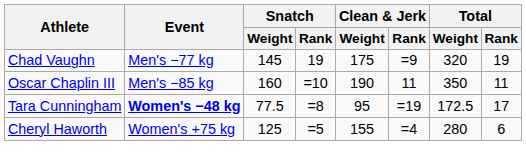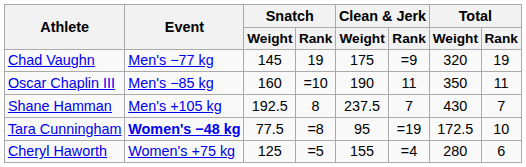+ row: Shane Hamman | Men's +105 kg | 192.5 | 8 | 237.5 | 7 | 430 | 7
Tara Cunningham | Total / Rank: 17 -> 10
